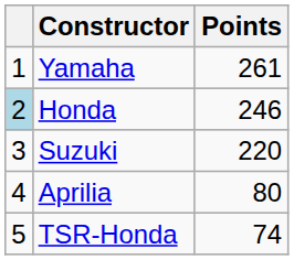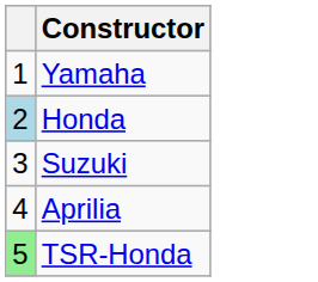- column: Points | 261 | 246 | 220 | 80 | 74
TSR-Honda | column 1: no background -> lightgreen background
